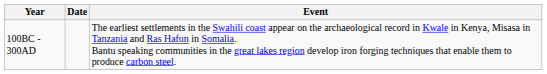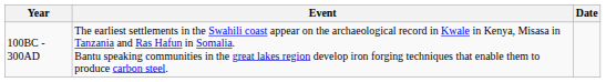columns swapped: Date <-> Event
